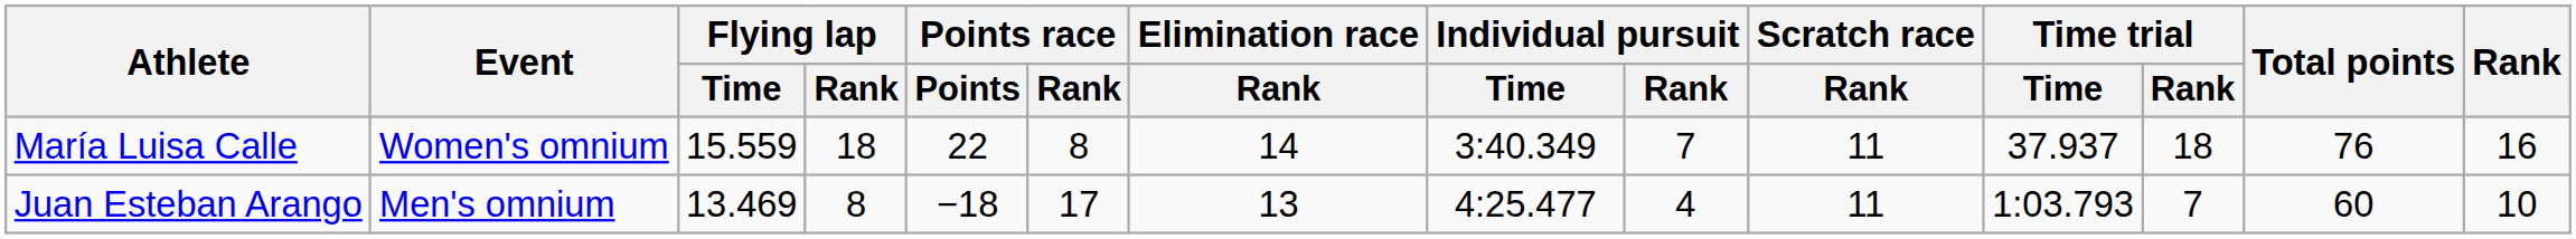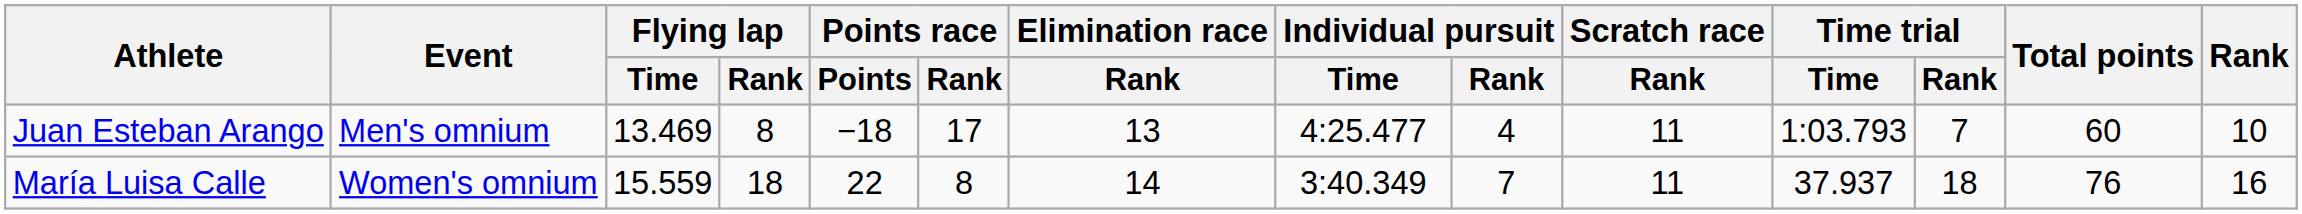rows swapped: Juan Esteban Arango <-> María Luisa Calle
